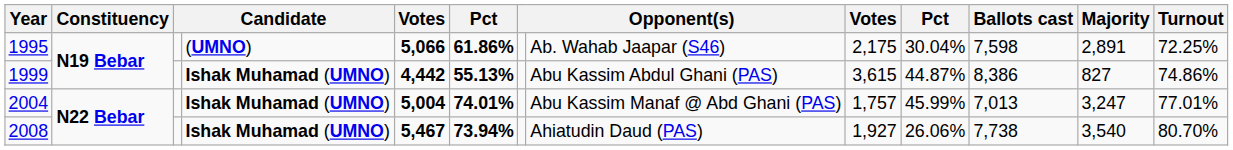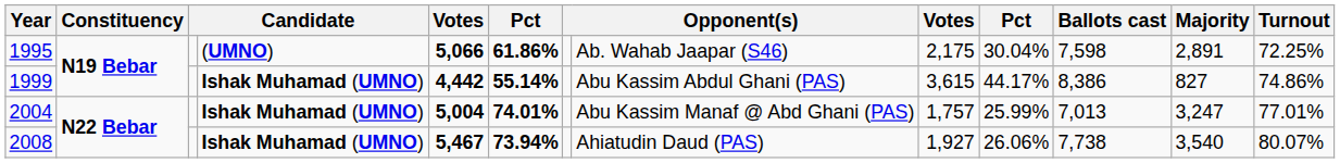1999 | column 6: 55.13% -> 55.14%
1999 | column 10: 44.87% -> 44.17%
2004 | column 10: 45.99% -> 25.99%
2008 | Turnout: 80.70% -> 80.07%
